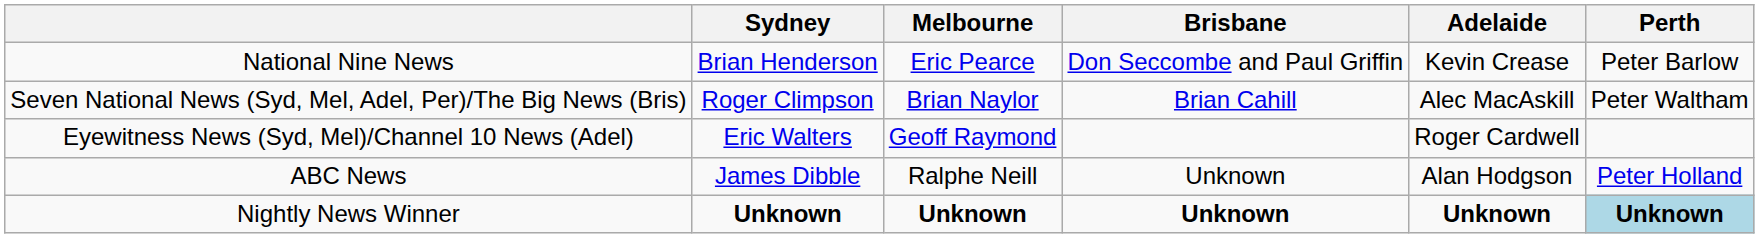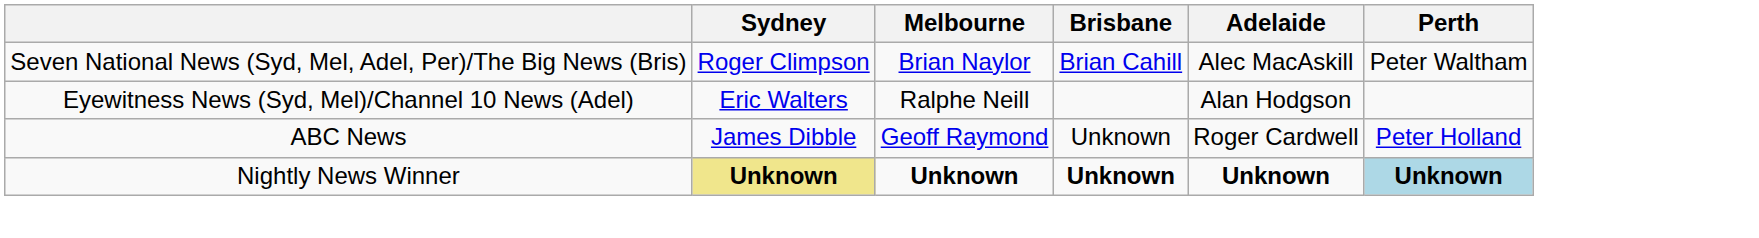- row: National Nine News | Brian Henderson | Eric Pearce | Don Seccombe and Paul Griffin | Kevin Crease | Peter Barlow
Eyewitness News (Syd, Mel)/Channel 10 News (Adel) | Melbourne: Geoff Raymond -> Ralphe Neill
Eyewitness News (Syd, Mel)/Channel 10 News (Adel) | Adelaide: Roger Cardwell -> Alan Hodgson
ABC News | Melbourne: Ralphe Neill -> Geoff Raymond
ABC News | Adelaide: Alan Hodgson -> Roger Cardwell
Nightly News Winner | Sydney: no background -> khaki background
